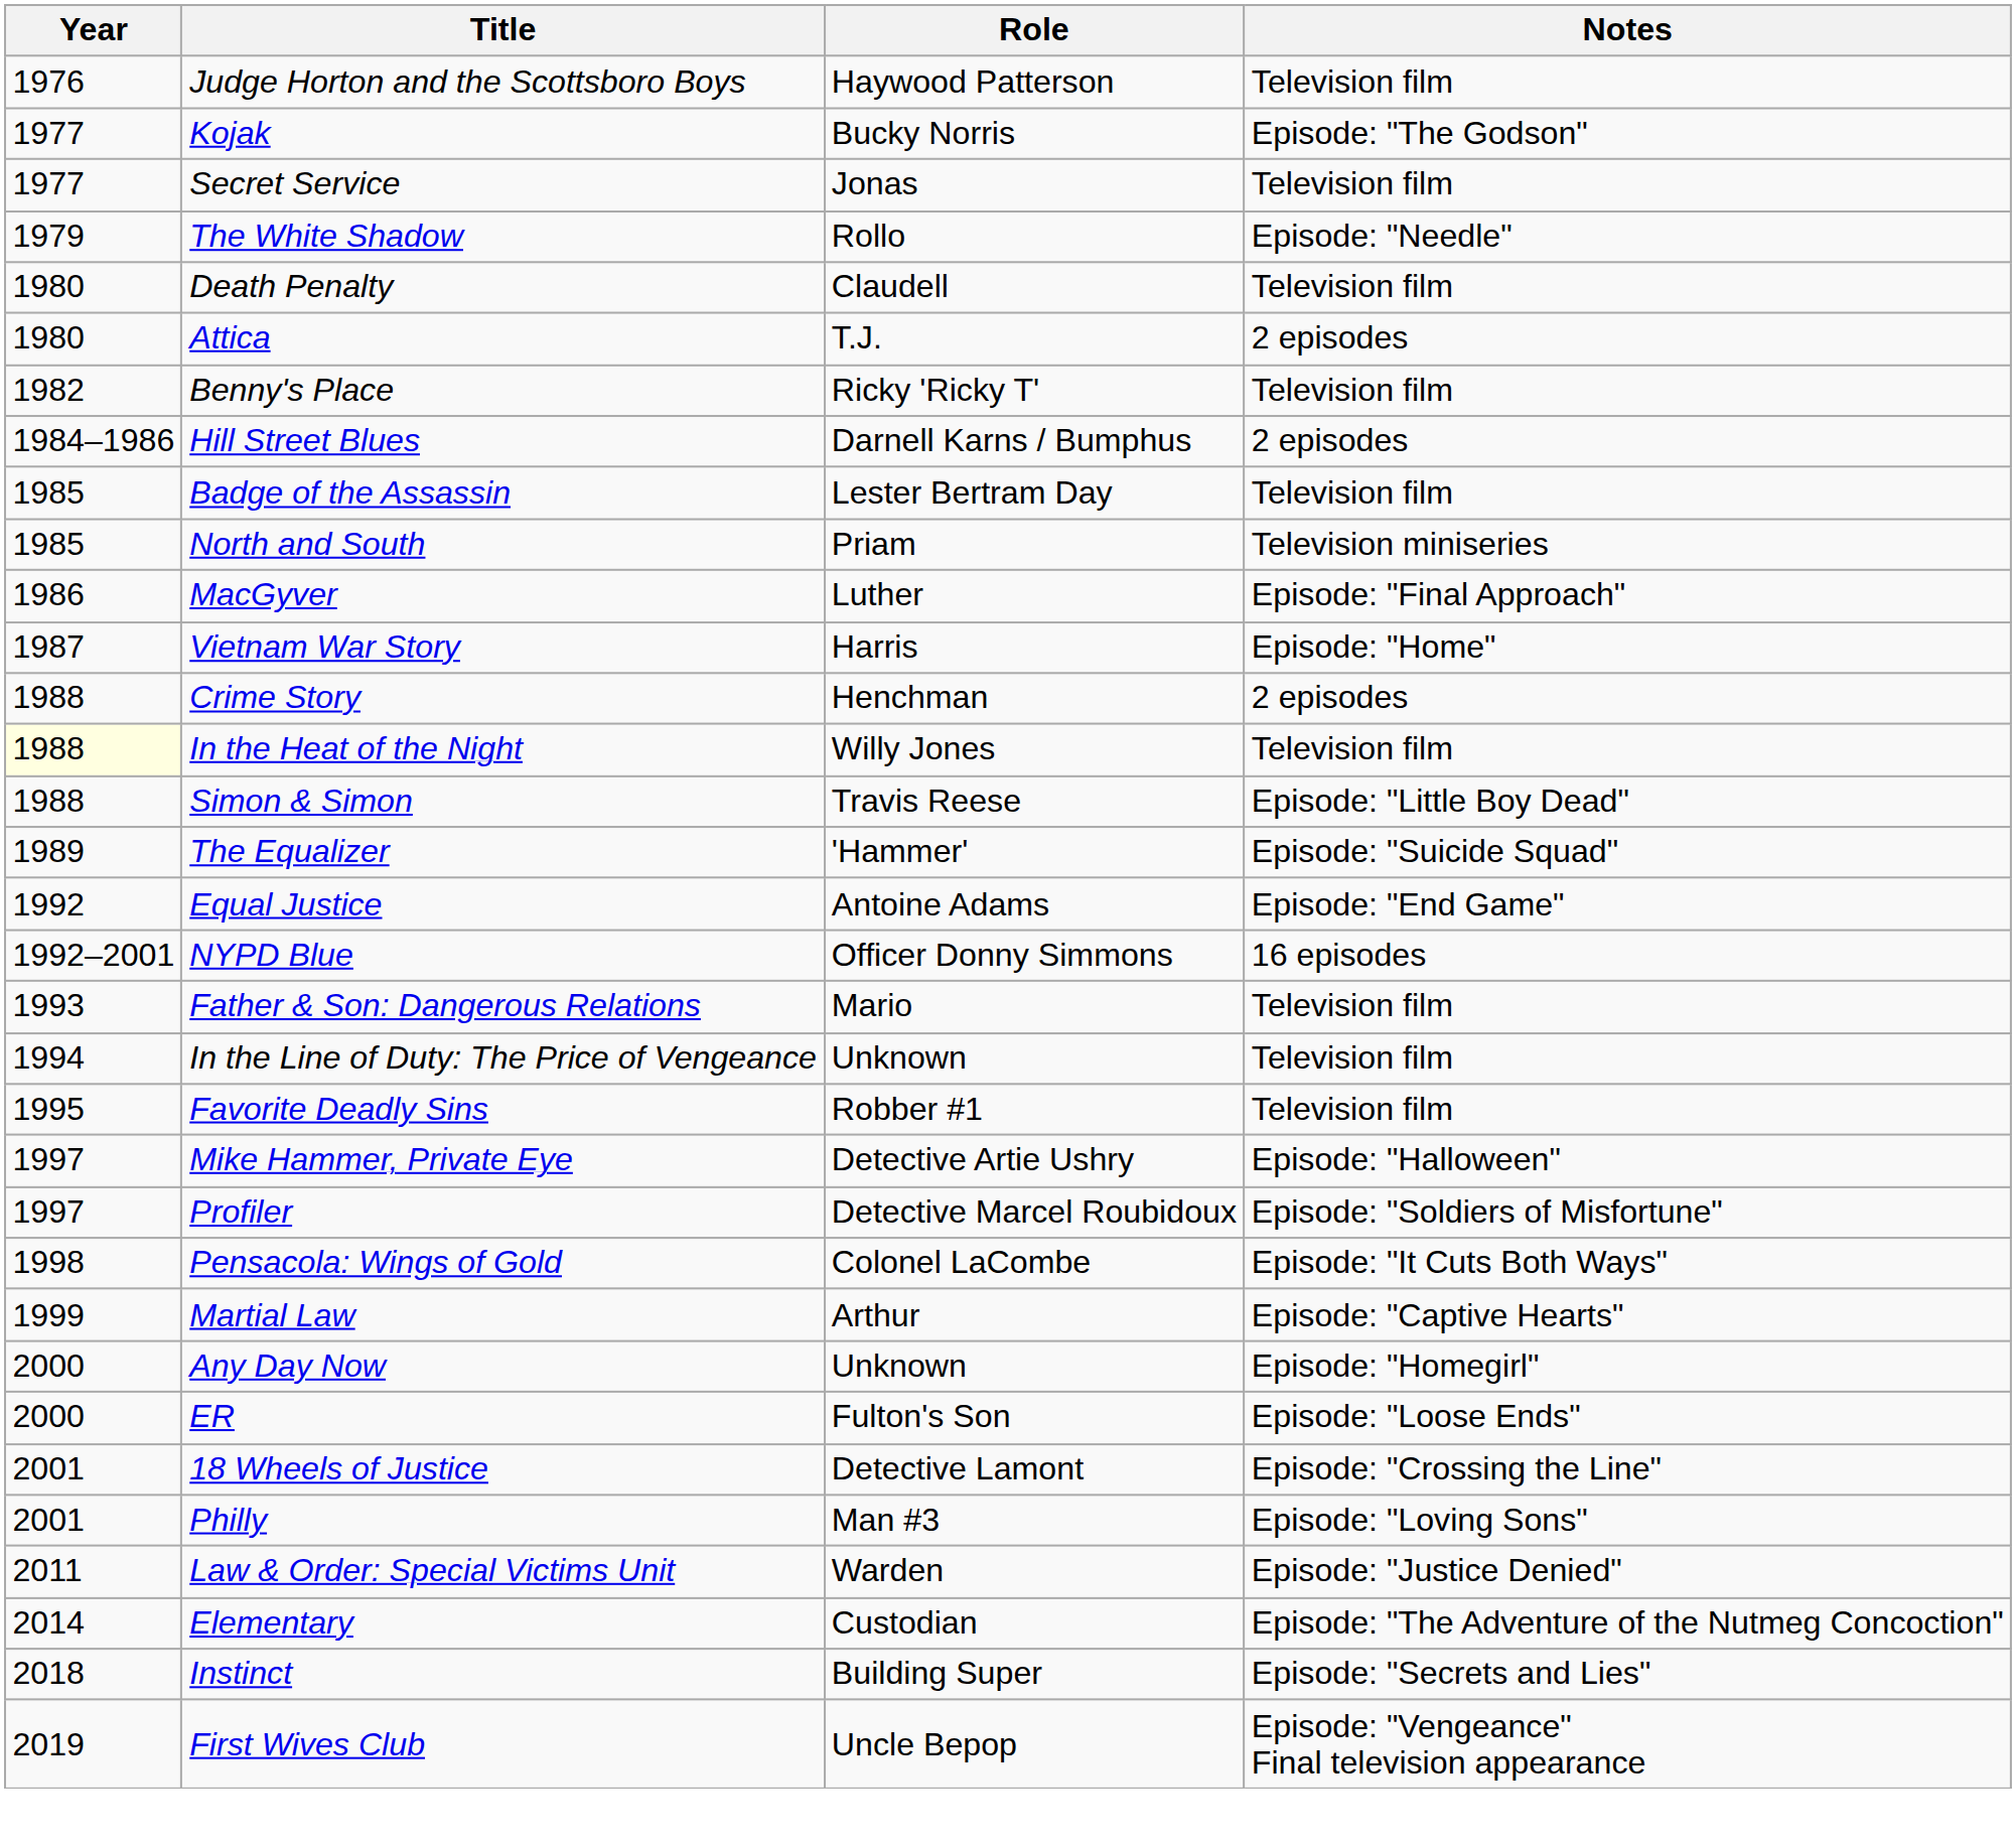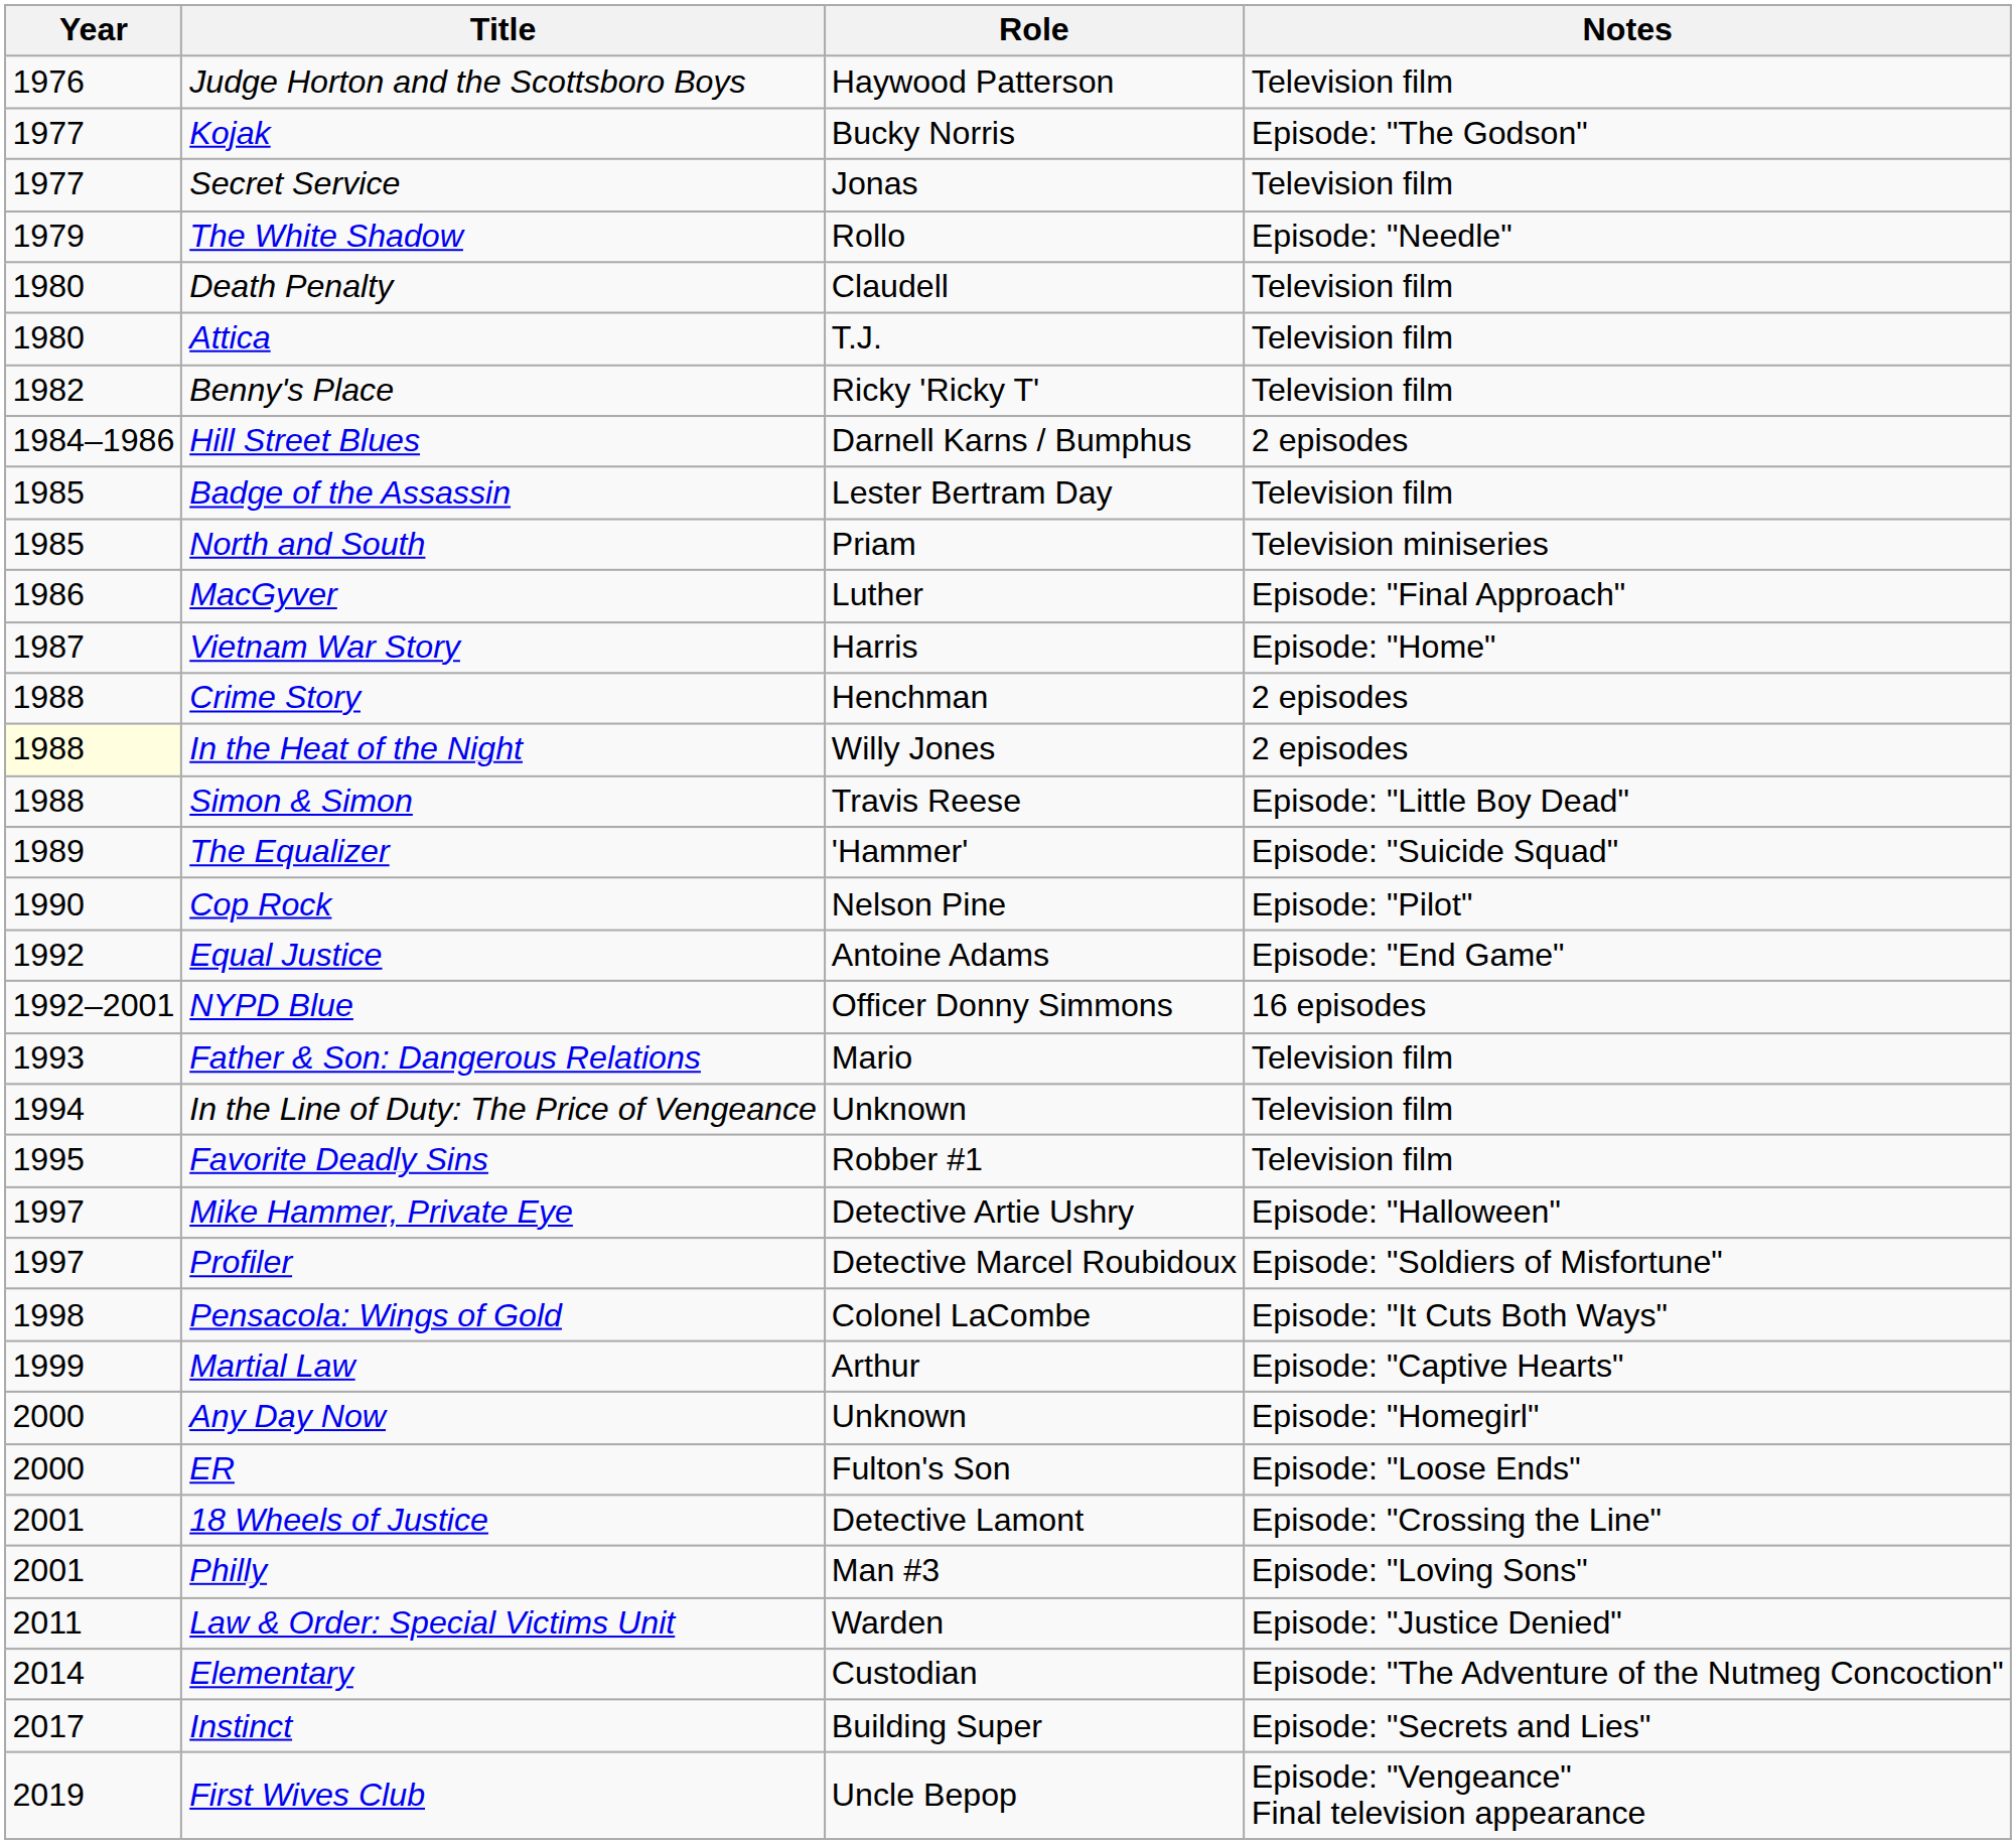Attica | Notes: 2 episodes -> Television film
In the Heat of the Night | Notes: Television film -> 2 episodes
+ row: 1990 | Cop Rock | Nelson Pine | Episode: "Pilot"
Instinct | Year: 2018 -> 2017
